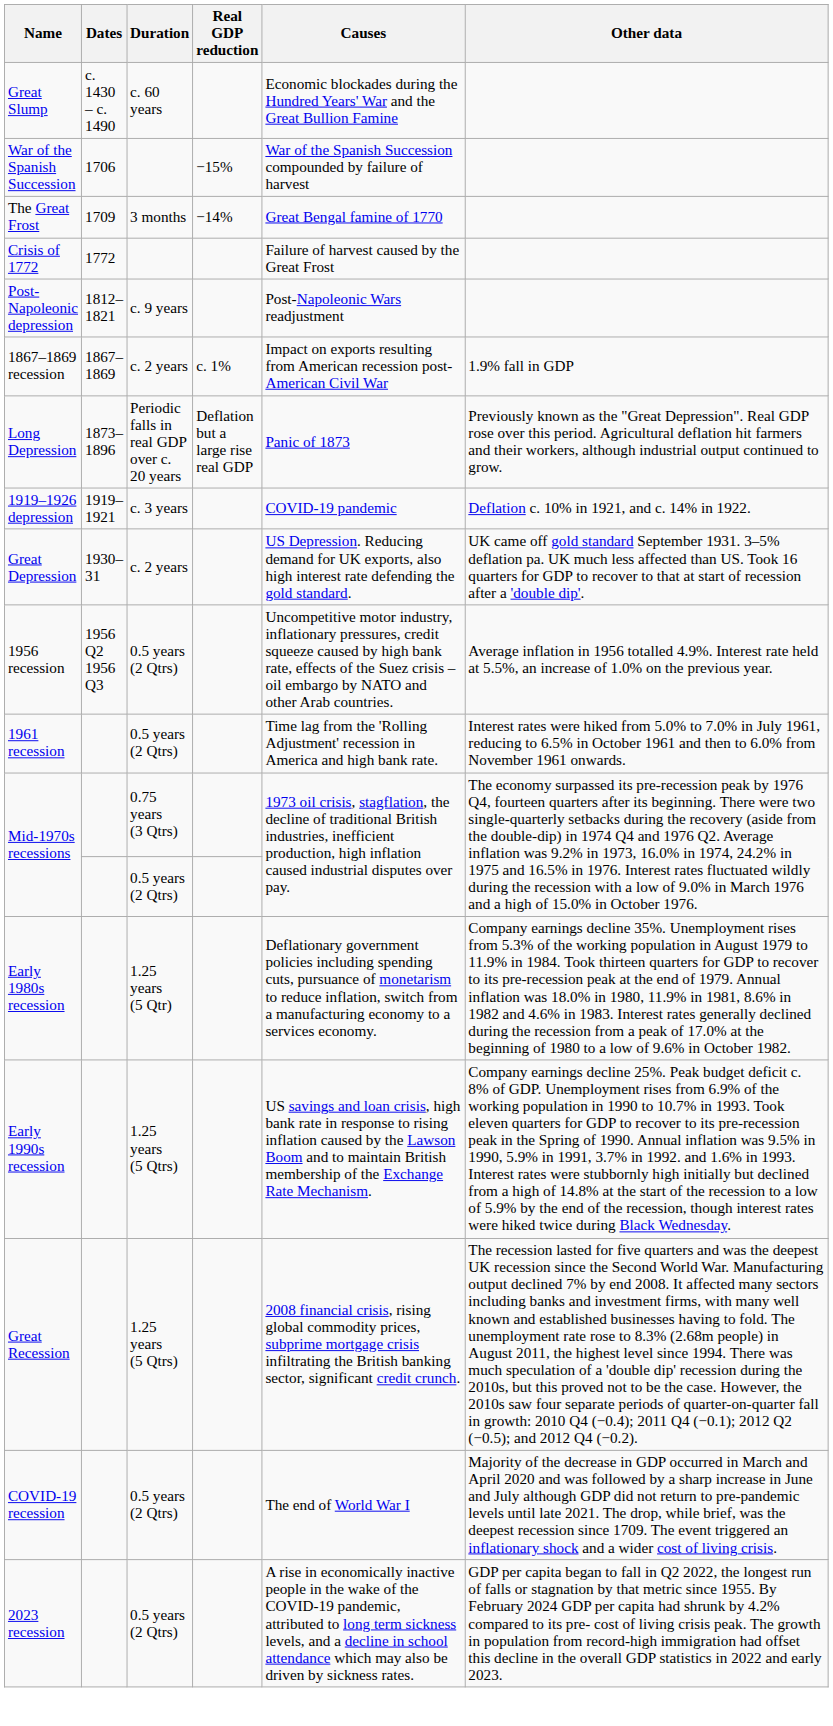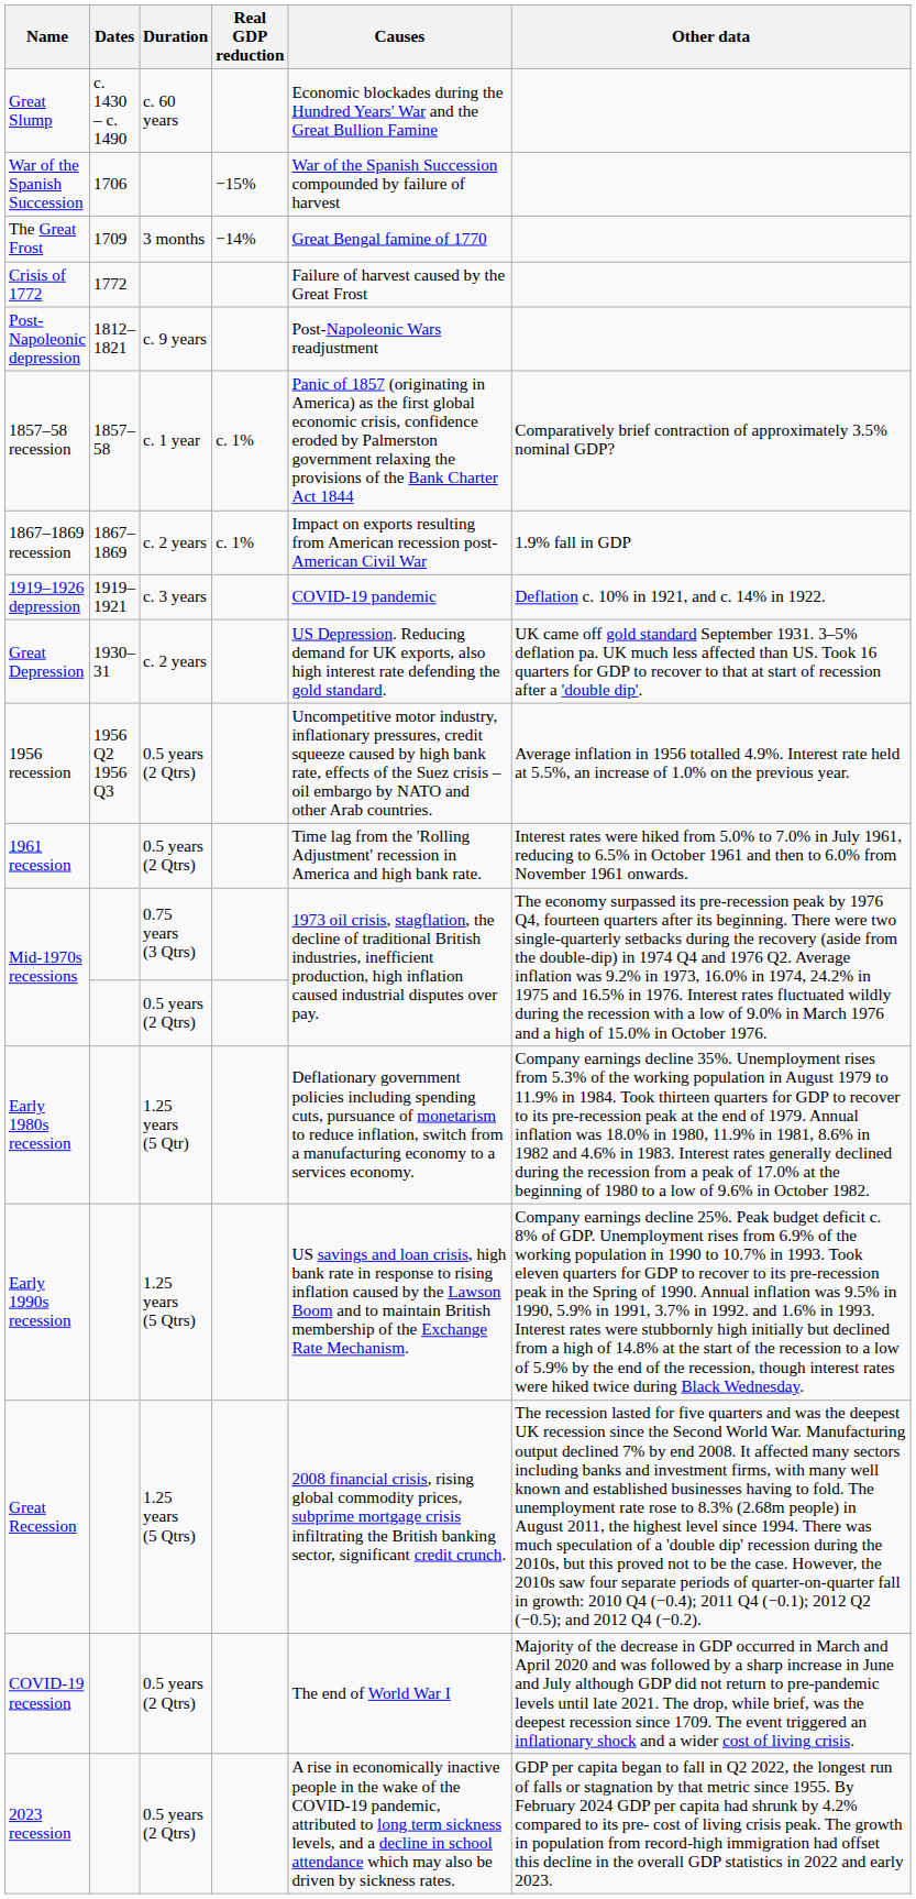+ row: 1857–58 recession | 1857–58 | c. 1 year | c. 1% | Panic of 1857 (originating in America) as the first global economic crisis, confidence eroded by Palmerston government relaxing the provisions of the Bank Charter Act 1844 | Comparatively brief contraction of approximately 3.5% nominal GDP?
- row: Long Depression | 1873–1896 | Periodic falls in real GDP over c. 20 years | Deflation but a large rise real GDP | Panic of 1873 | Previously known as the "Great Depression". Real GDP rose over this period. Agricultural deflation hit farmers and their workers, although industrial output continued to grow.
